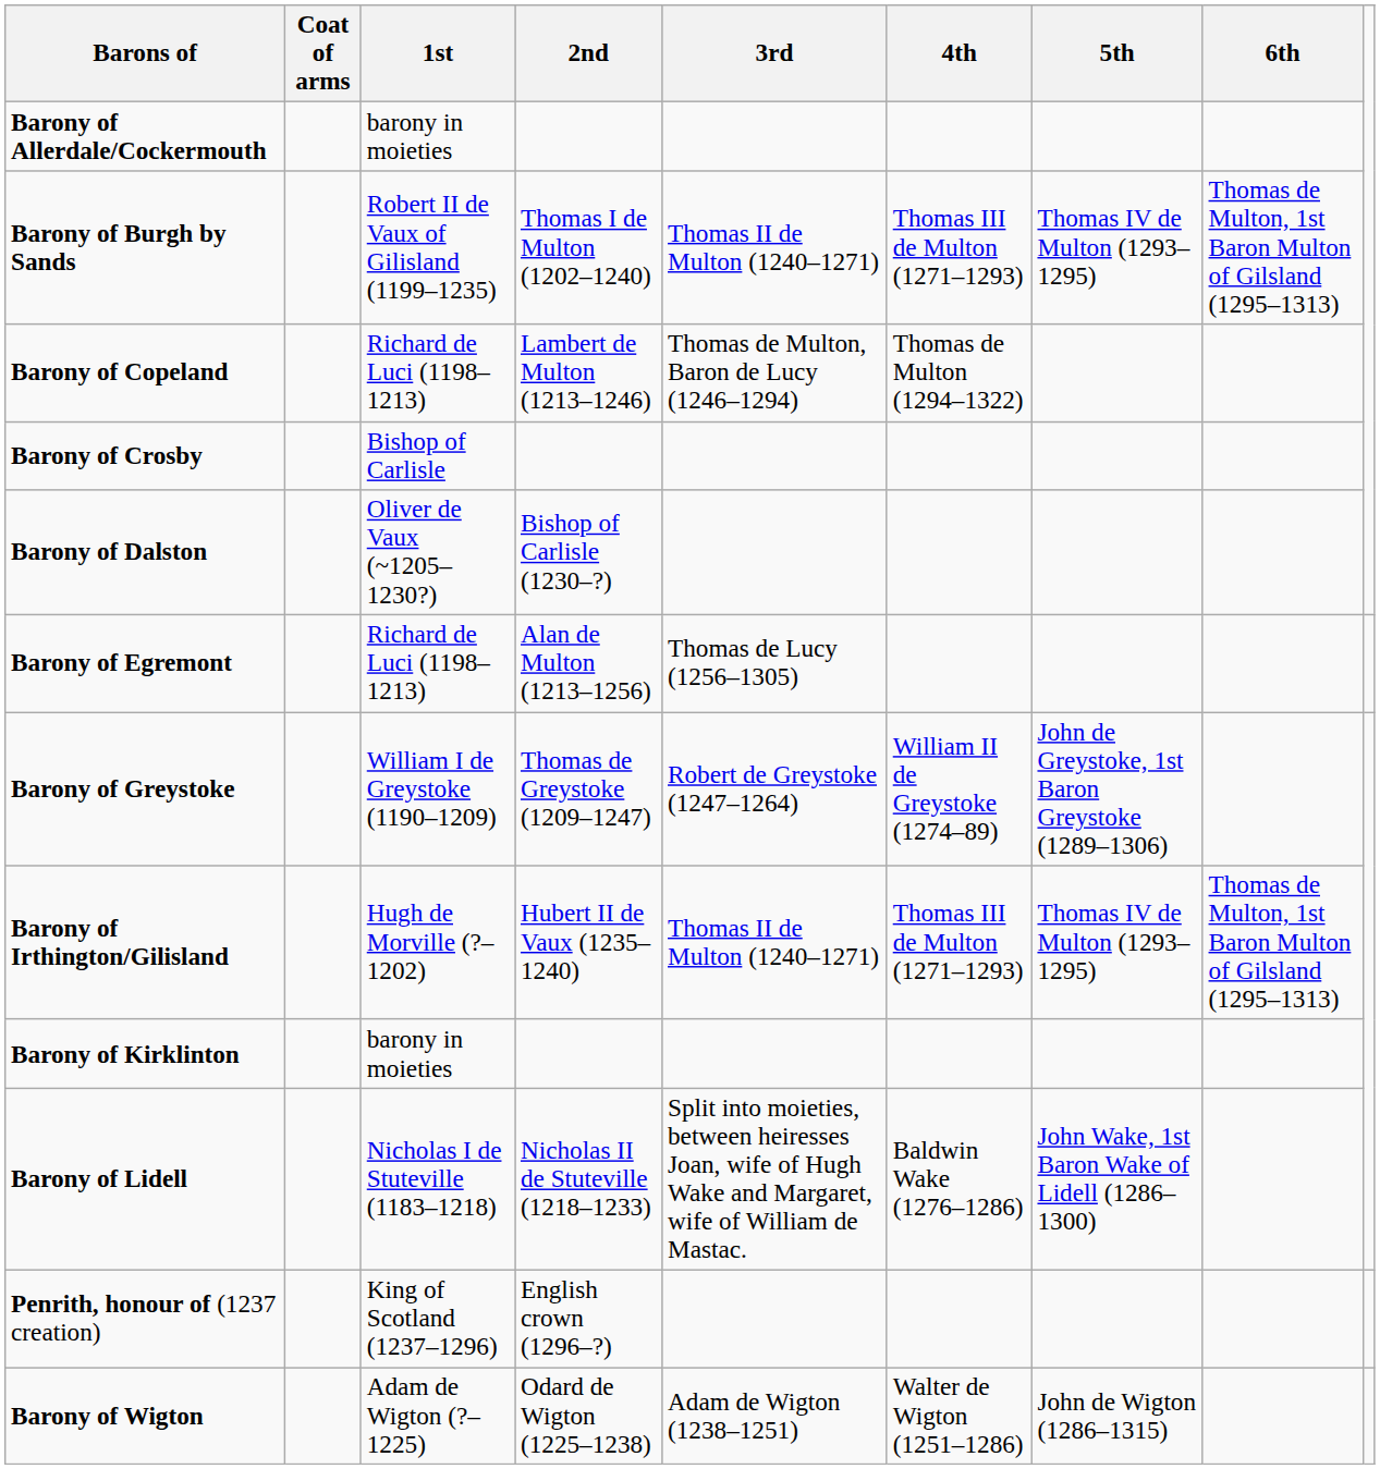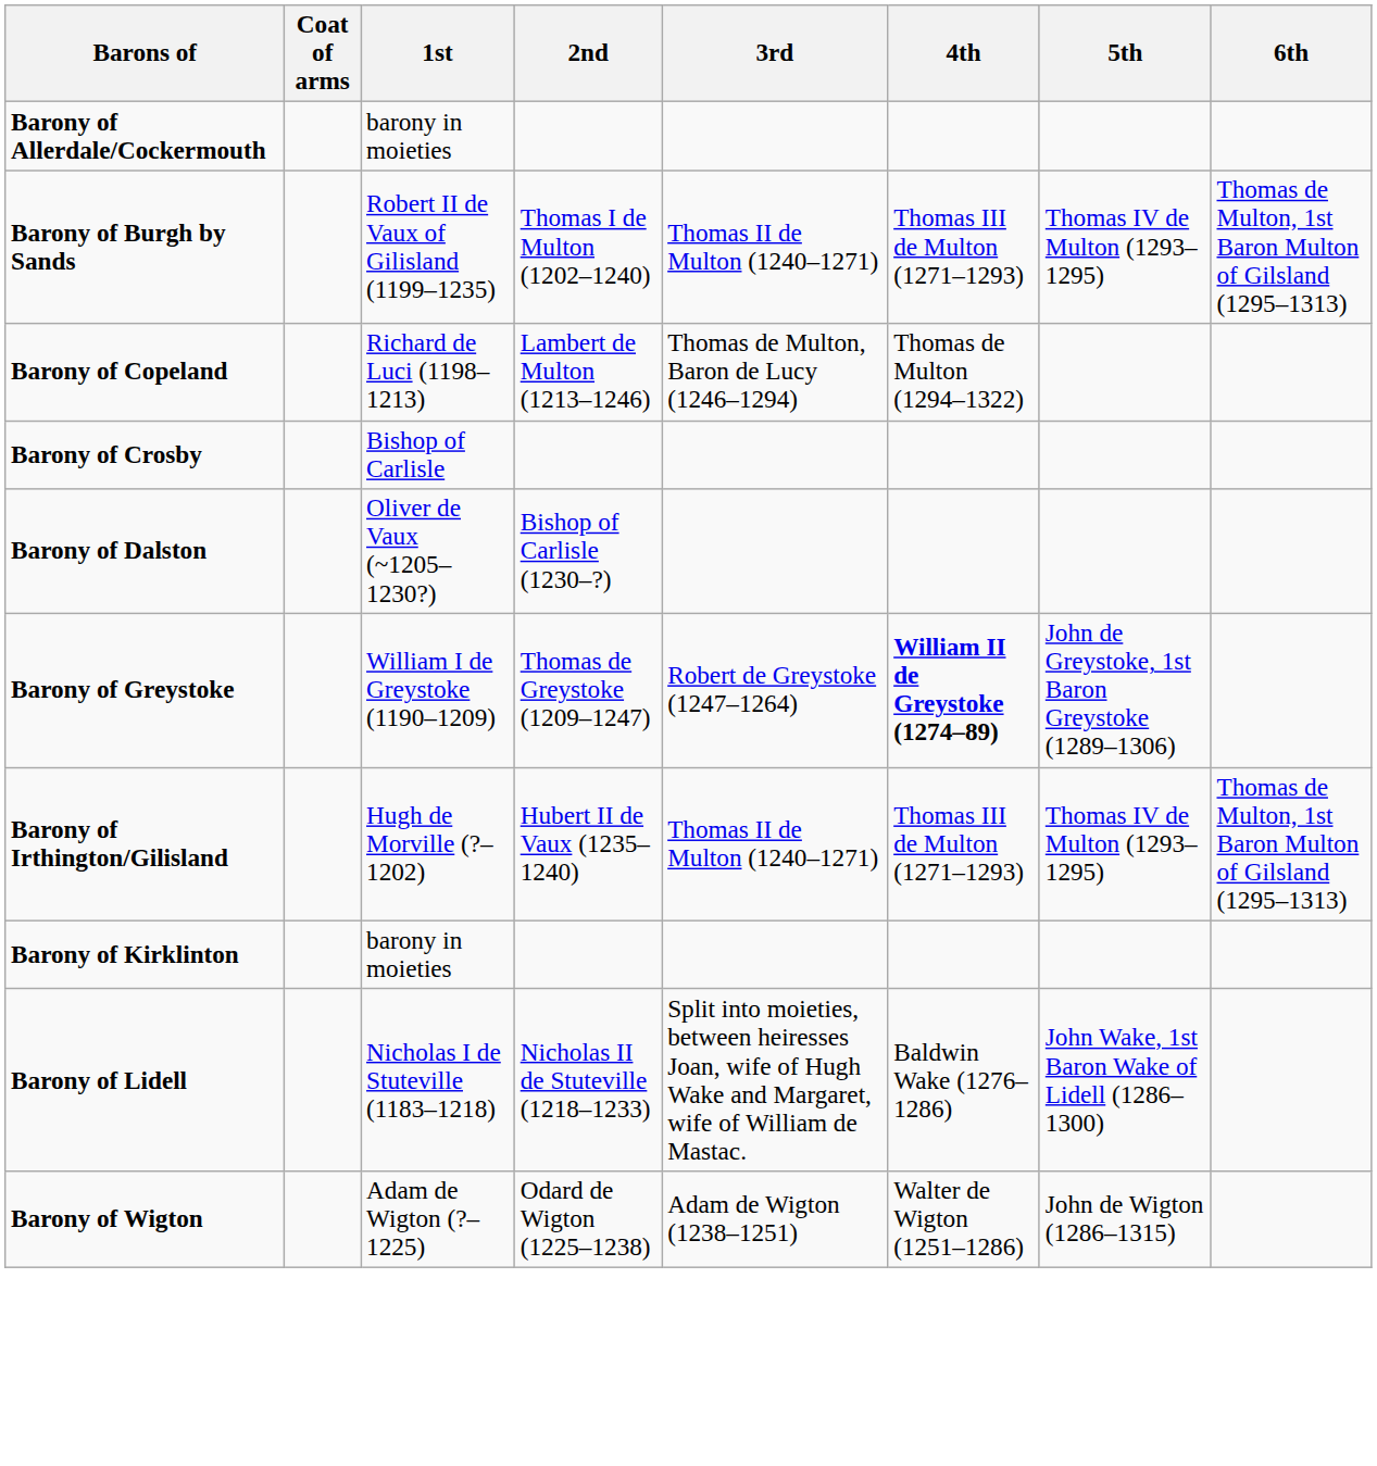- row: Barony of Egremont | Richard de Luci (1198–1213) | Alan de Multon (1213–1256) | Thomas de Lucy (1256–1305)
Barony of Greystoke | 4th: normal -> bold
- row: Penrith, honour of (1237 creation) | King of Scotland (1237–1296) | English crown (1296–?)
